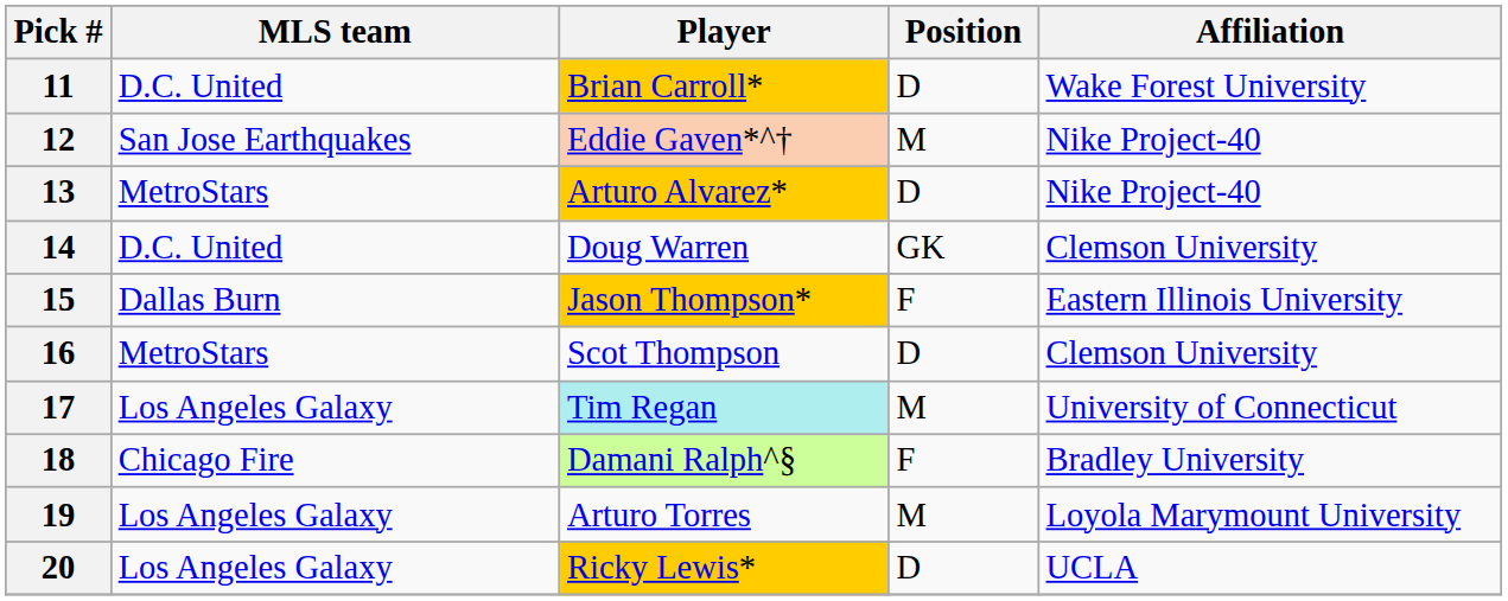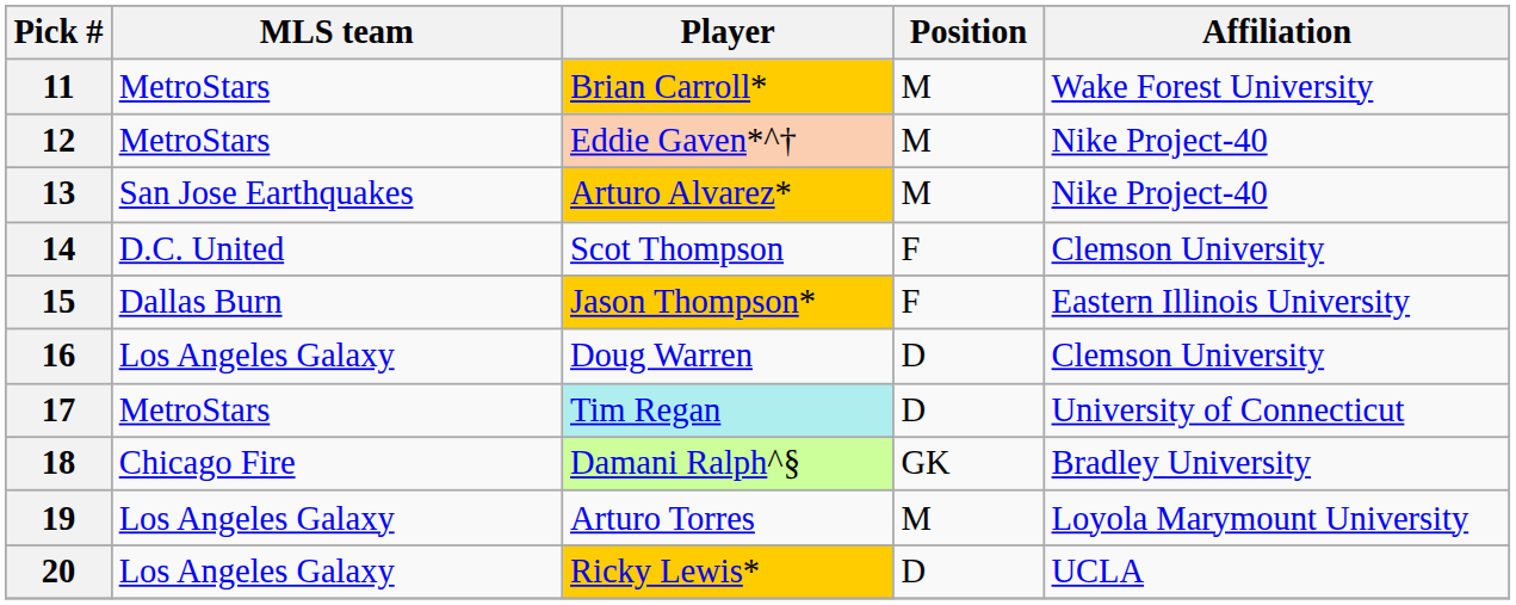11 | MLS team: D.C. United -> MetroStars
11 | Position: D -> M
12 | MLS team: San Jose Earthquakes -> MetroStars
13 | MLS team: MetroStars -> San Jose Earthquakes
13 | Position: D -> M
14 | Player: Doug Warren -> Scot Thompson
14 | Position: GK -> F
16 | MLS team: MetroStars -> Los Angeles Galaxy
16 | Player: Scot Thompson -> Doug Warren
17 | MLS team: Los Angeles Galaxy -> MetroStars
17 | Position: M -> D
18 | Position: F -> GK
